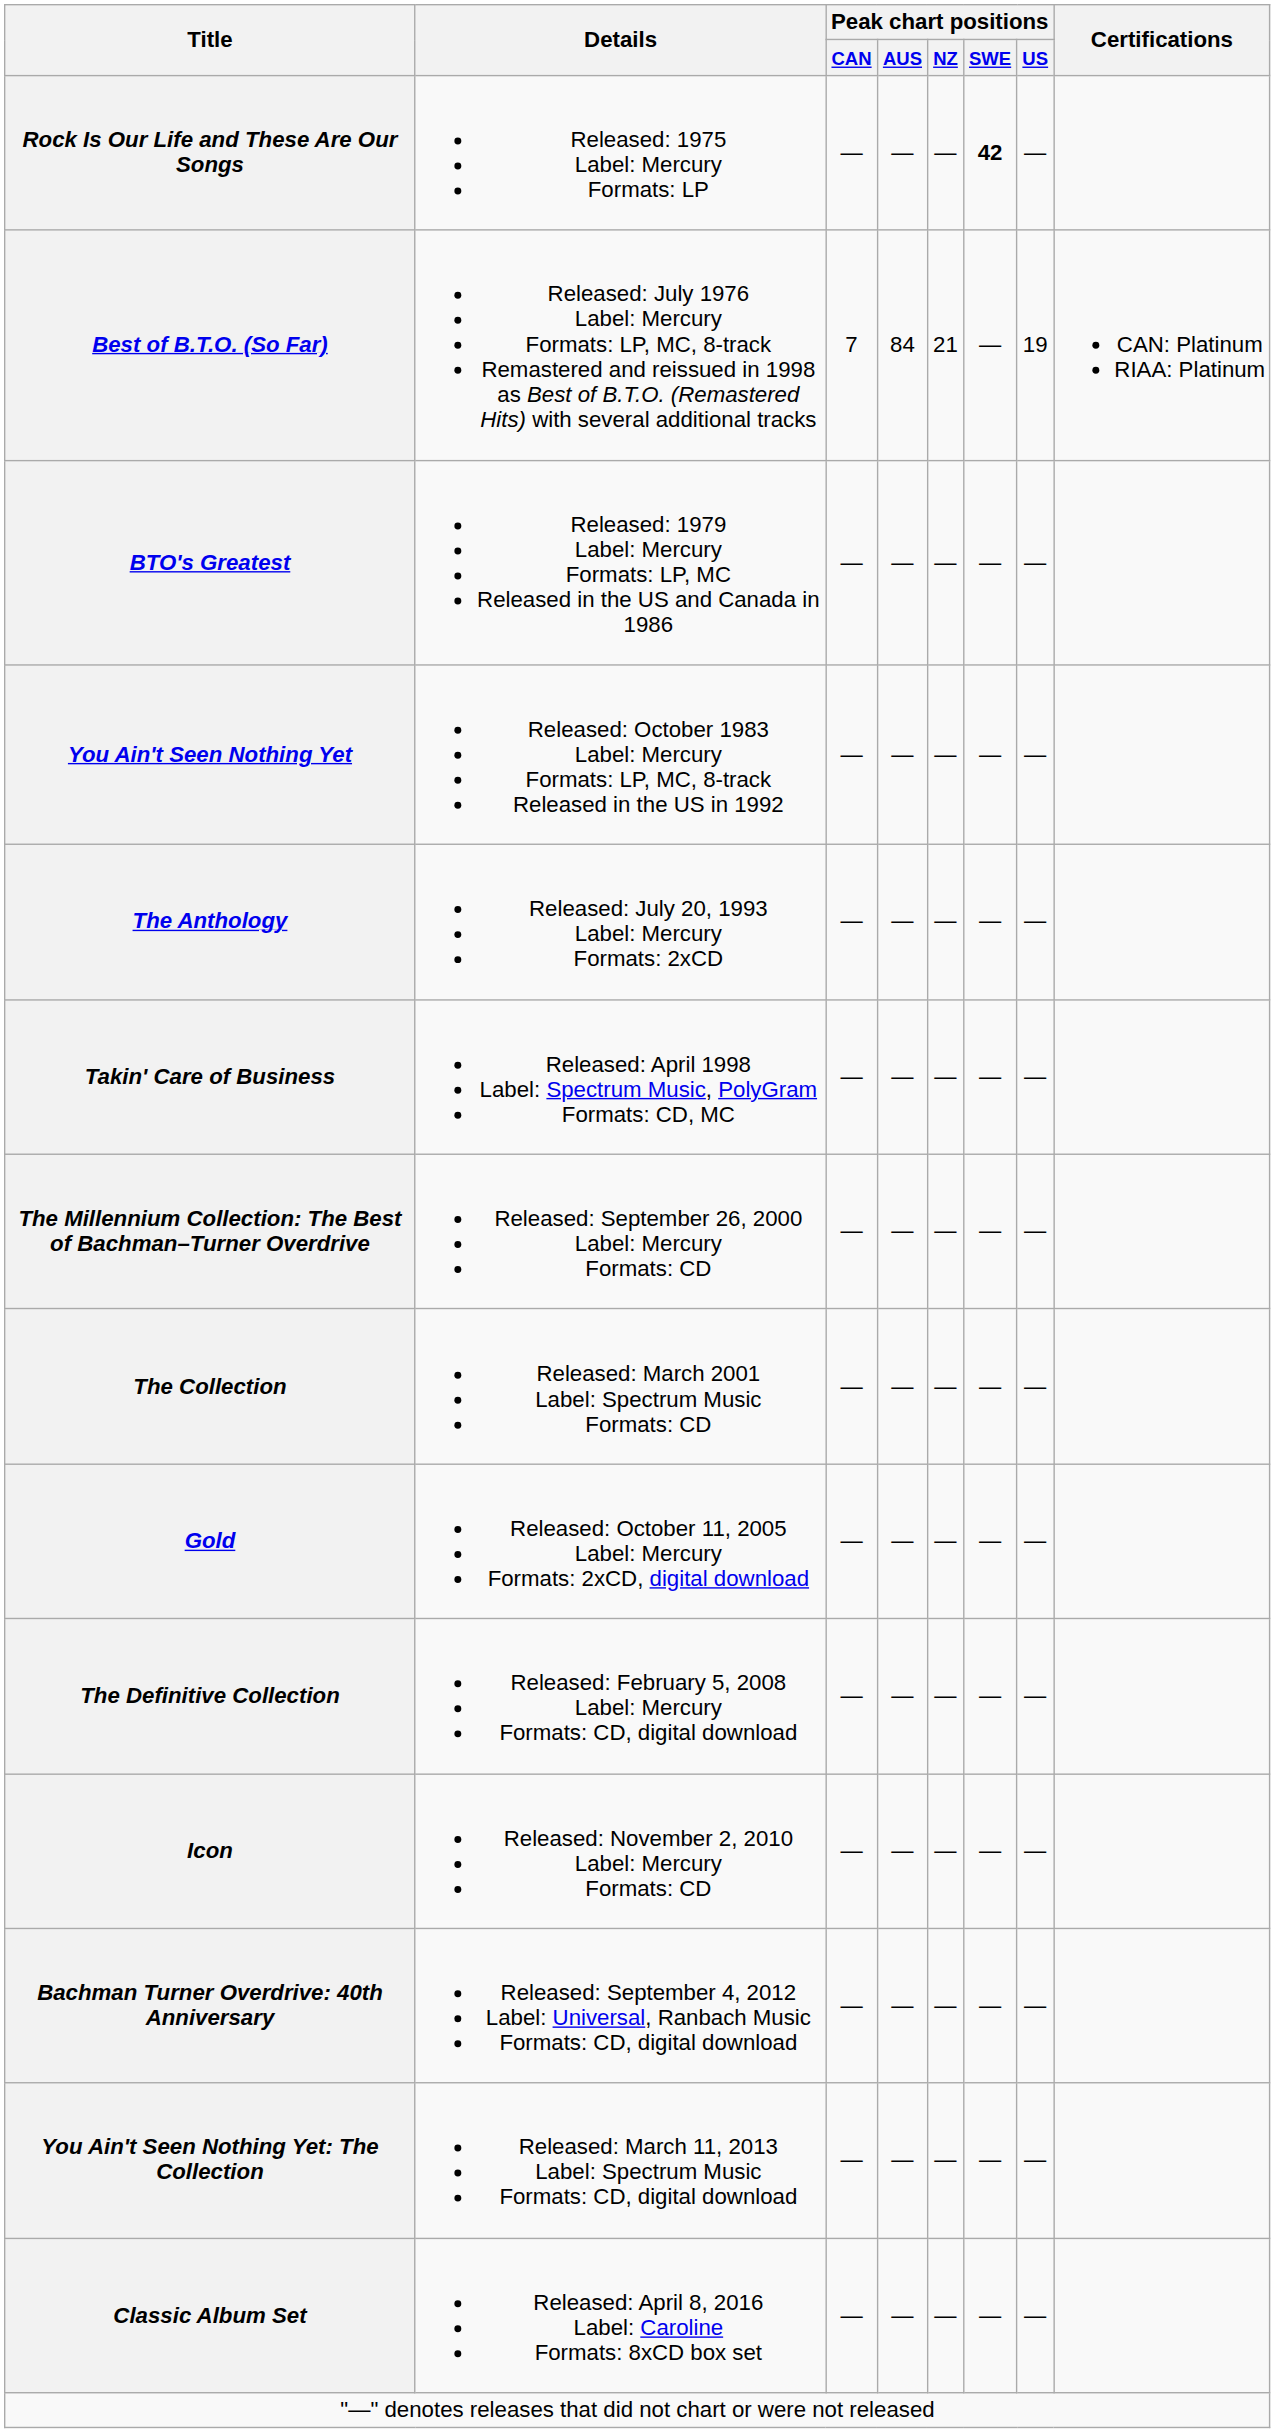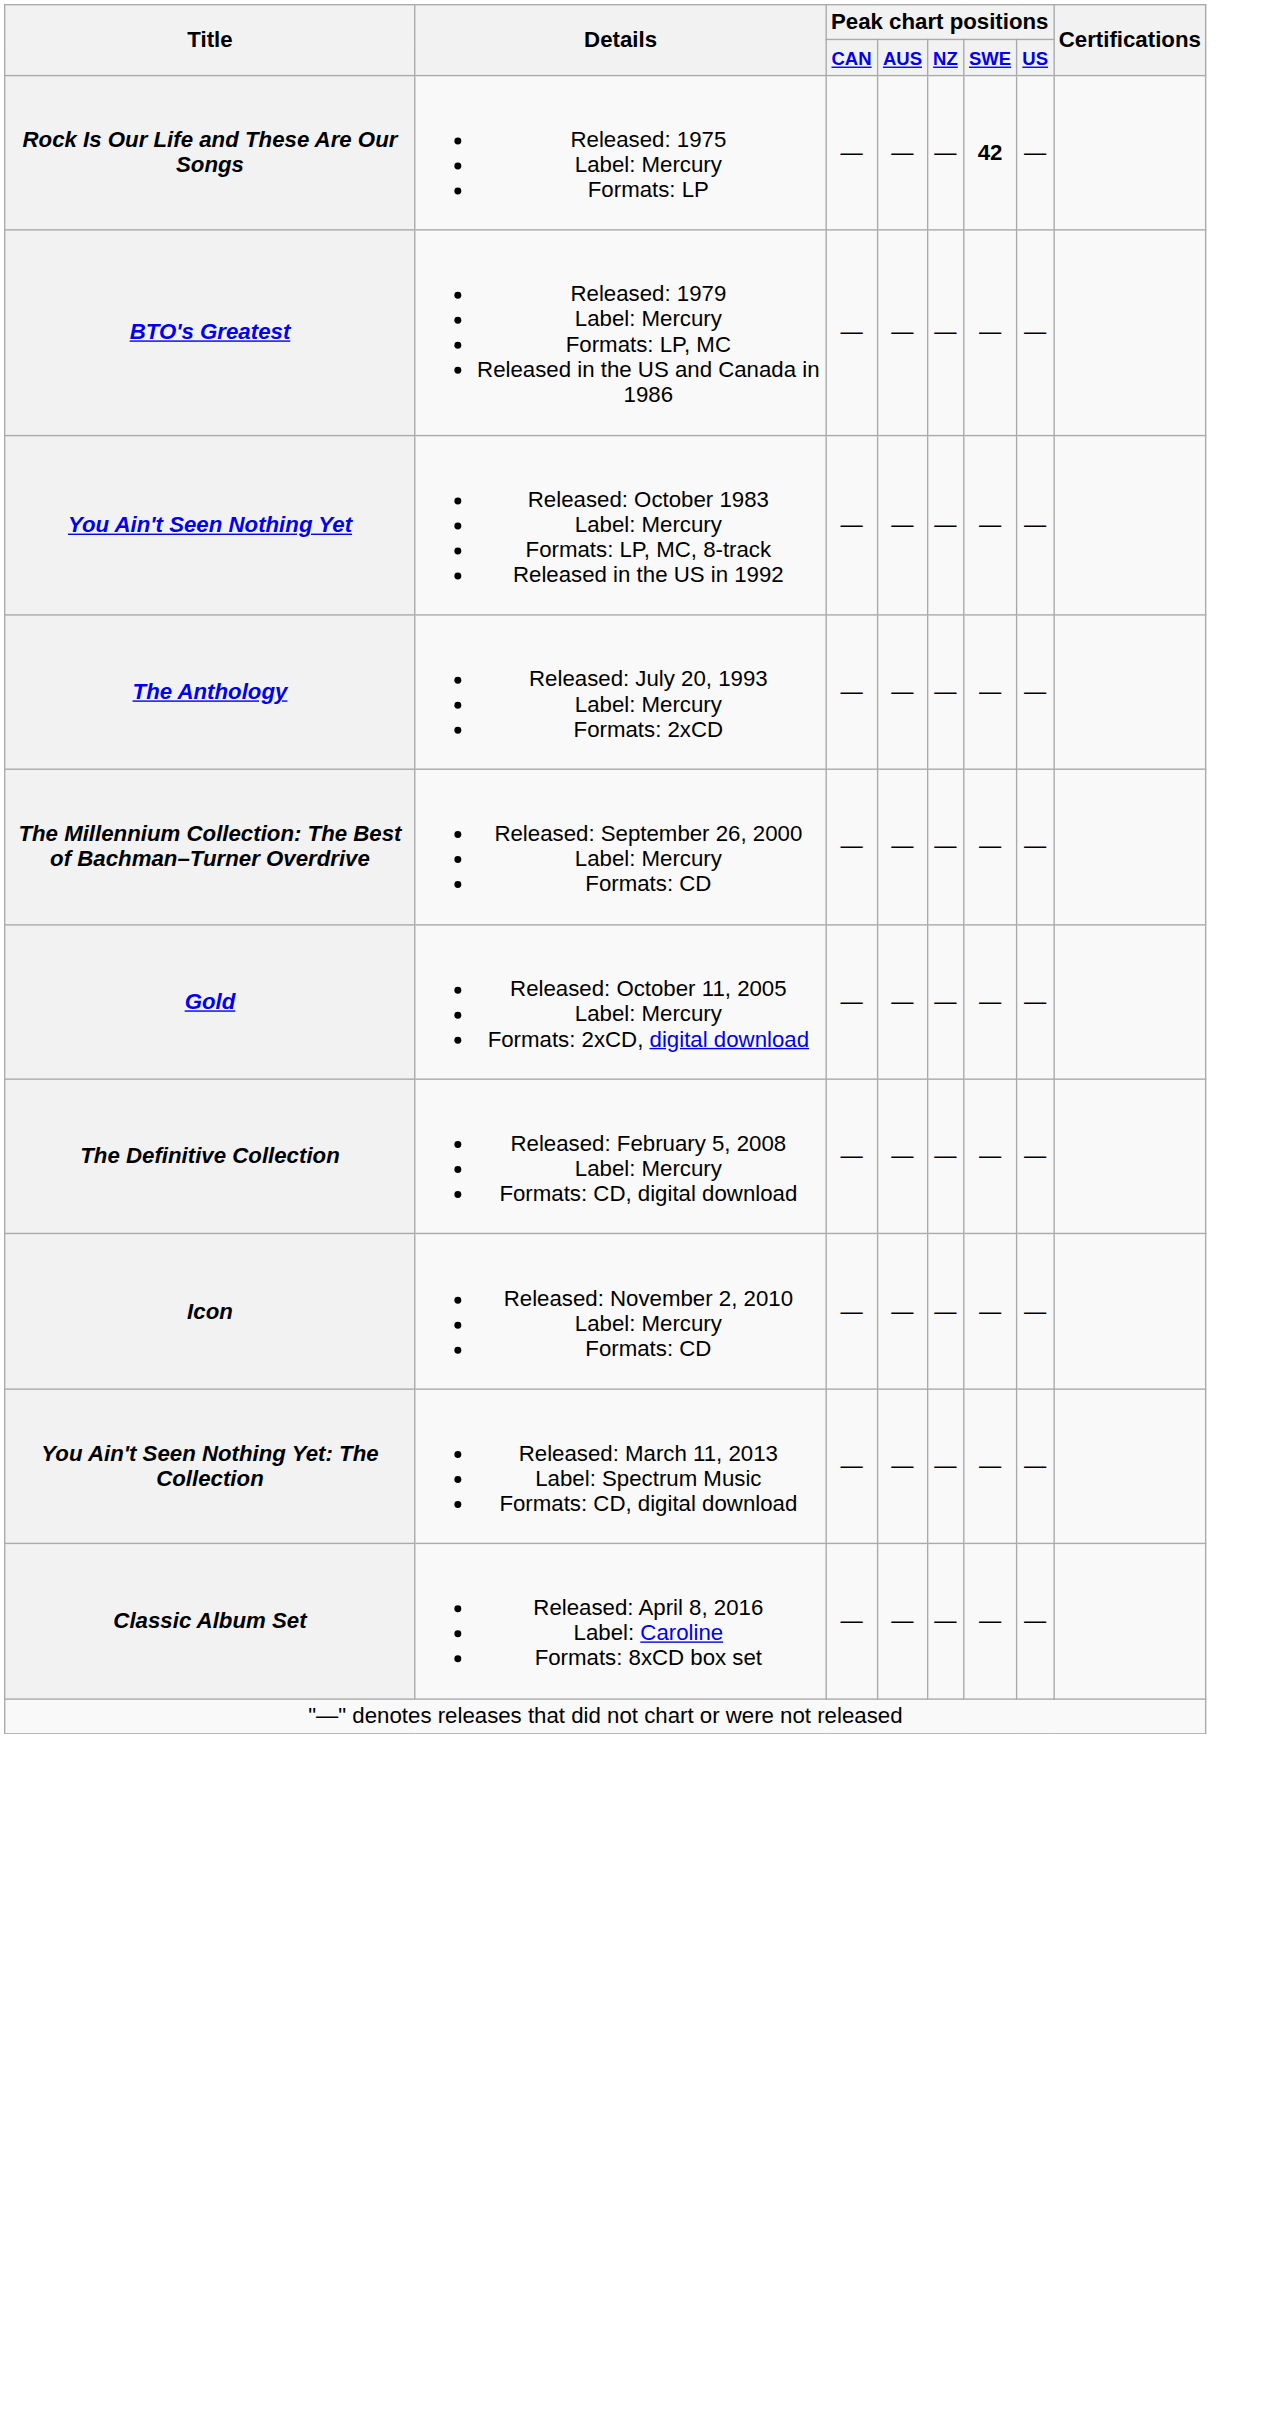- row: Best of B.T.O. (So Far) | Released: July 1976 Label: Mercury Formats: LP, MC, 8-track Remastered and reissued in 1998 as Best of B.T.O. (Remastered Hits) with several additional tracks | 7 | 84 | 21 | — | 19 | CAN: Platinum RIAA: Platinum
- row: Takin' Care of Business | Released: April 1998 Label: Spectrum Music, PolyGram Formats: CD, MC | — | — | — | — | —
- row: The Collection | Released: March 2001 Label: Spectrum Music Formats: CD | — | — | — | — | —
- row: Bachman Turner Overdrive: 40th Anniversary | Released: September 4, 2012 Label: Universal, Ranbach Music Formats: CD, digital download | — | — | — | — | —
